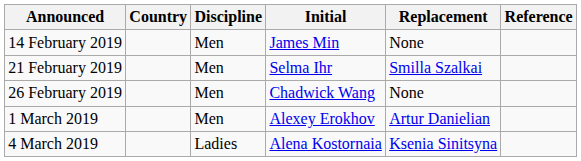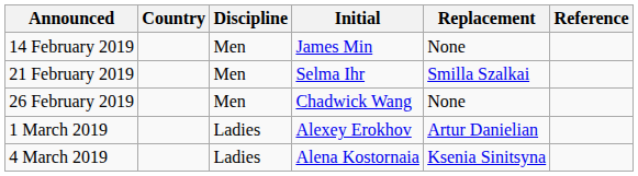1 March 2019 | Discipline: Men -> Ladies
